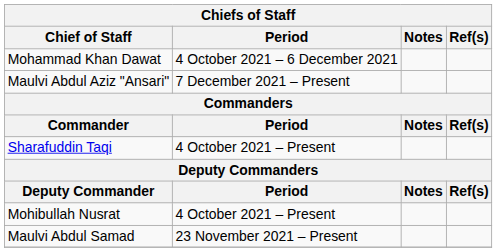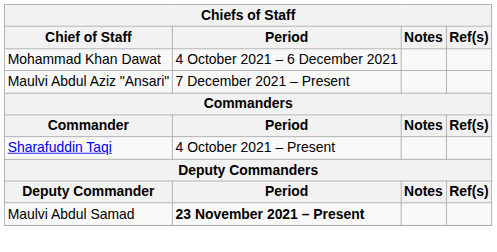- row: Mohibullah Nusrat | 4 October 2021 – Present
Maulvi Abdul Samad | Period: normal -> bold
